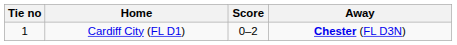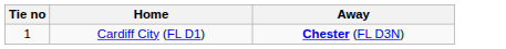- column: Score | 0–2
